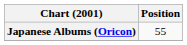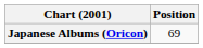Japanese Albums (Oricon) | Position: 55 -> 69
